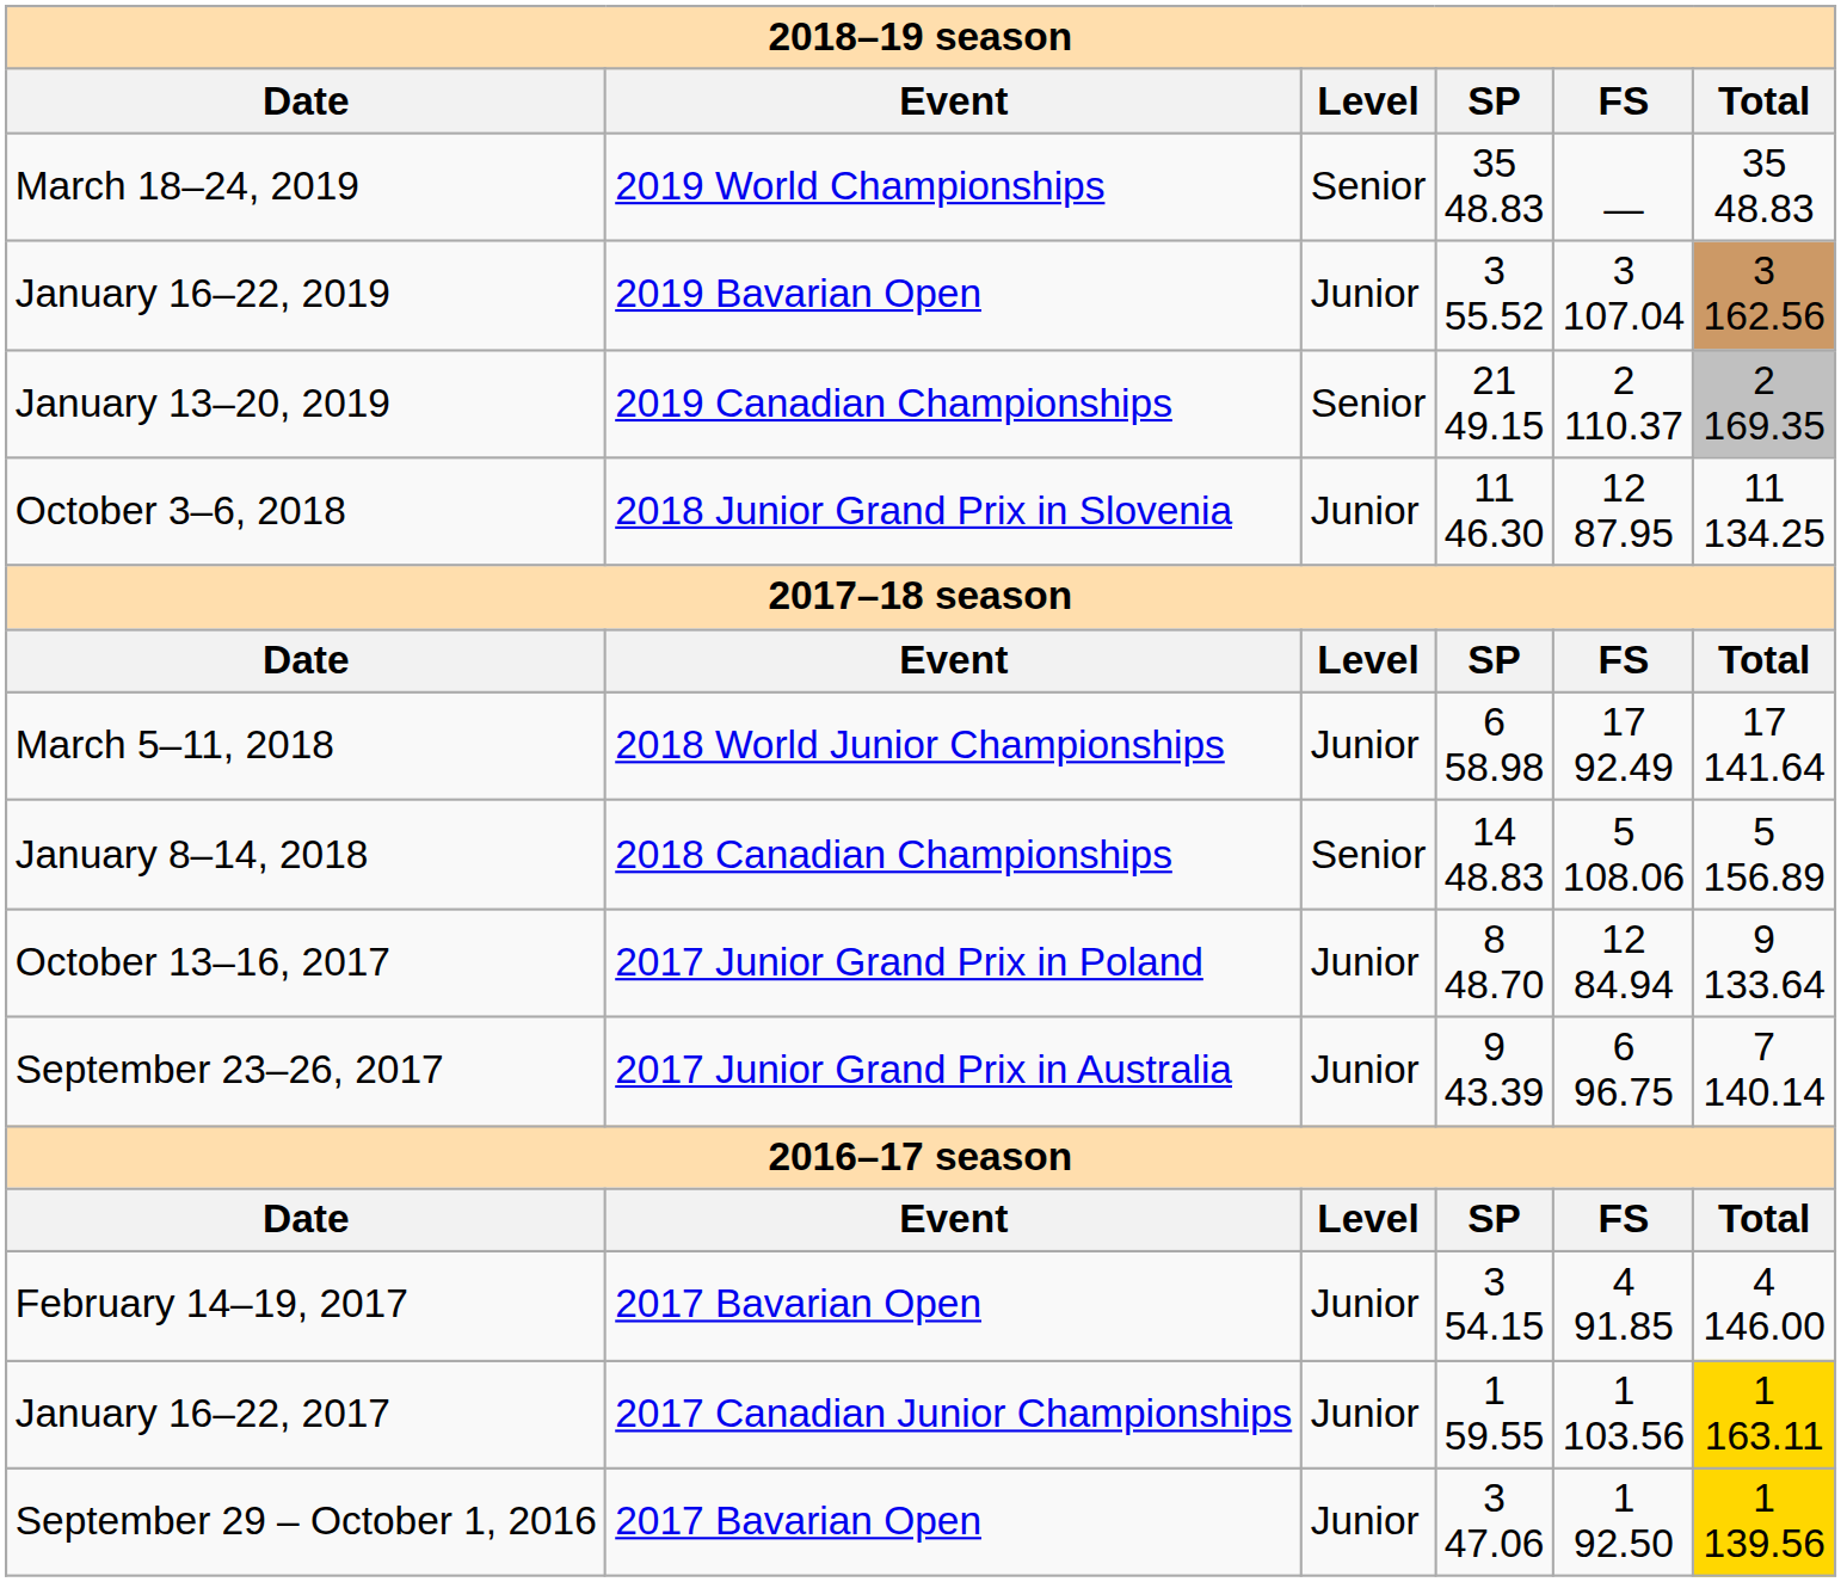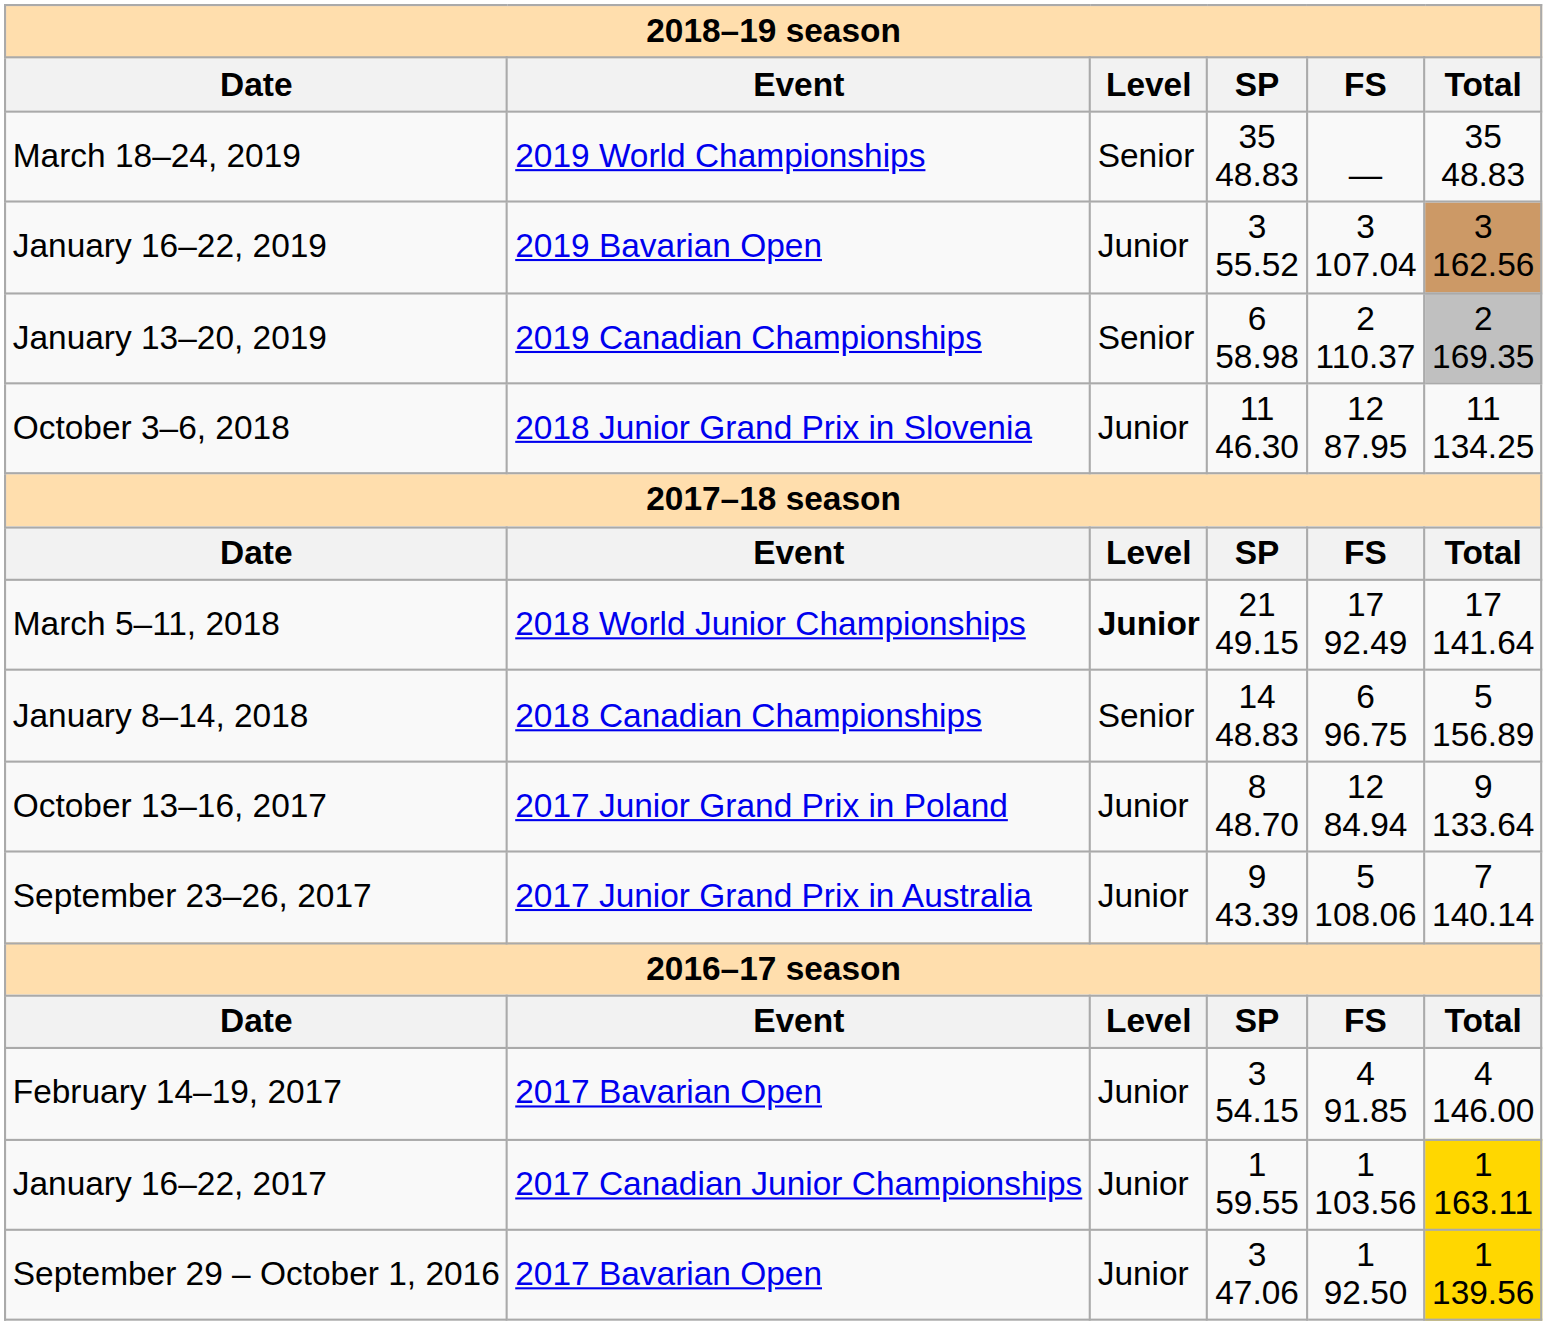January 13–20, 2019 | 2018–19 season / SP: 21 49.15 -> 6 58.98
March 5–11, 2018 | 2018–19 season / Level: normal -> bold
March 5–11, 2018 | 2018–19 season / SP: 6 58.98 -> 21 49.15
January 8–14, 2018 | 2018–19 season / FS: 5 108.06 -> 6 96.75
September 23–26, 2017 | 2018–19 season / FS: 6 96.75 -> 5 108.06
